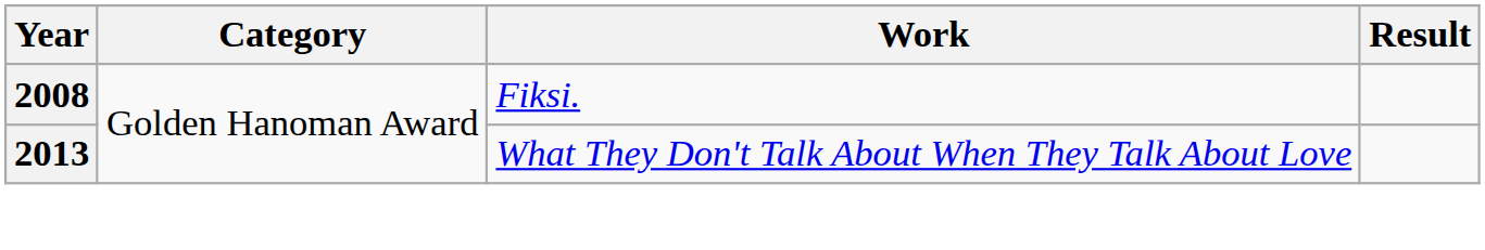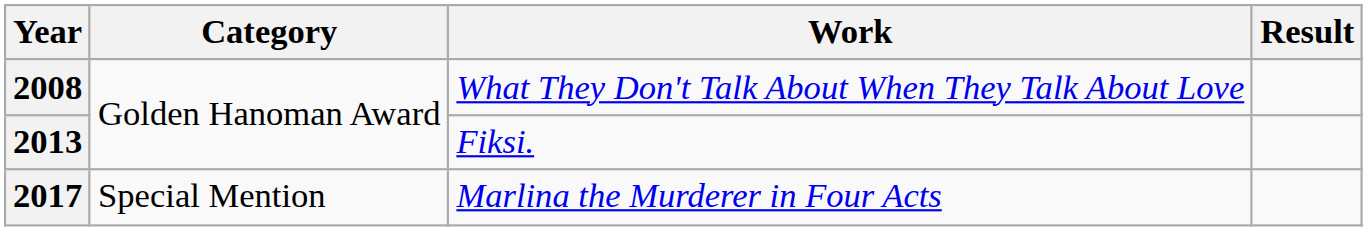2008 | Work: Fiksi. -> What They Don't Talk About When They Talk About Love
2013 | Work: What They Don't Talk About When They Talk About Love -> Fiksi.
+ row: 2017 | Special Mention | Marlina the Murderer in Four Acts
